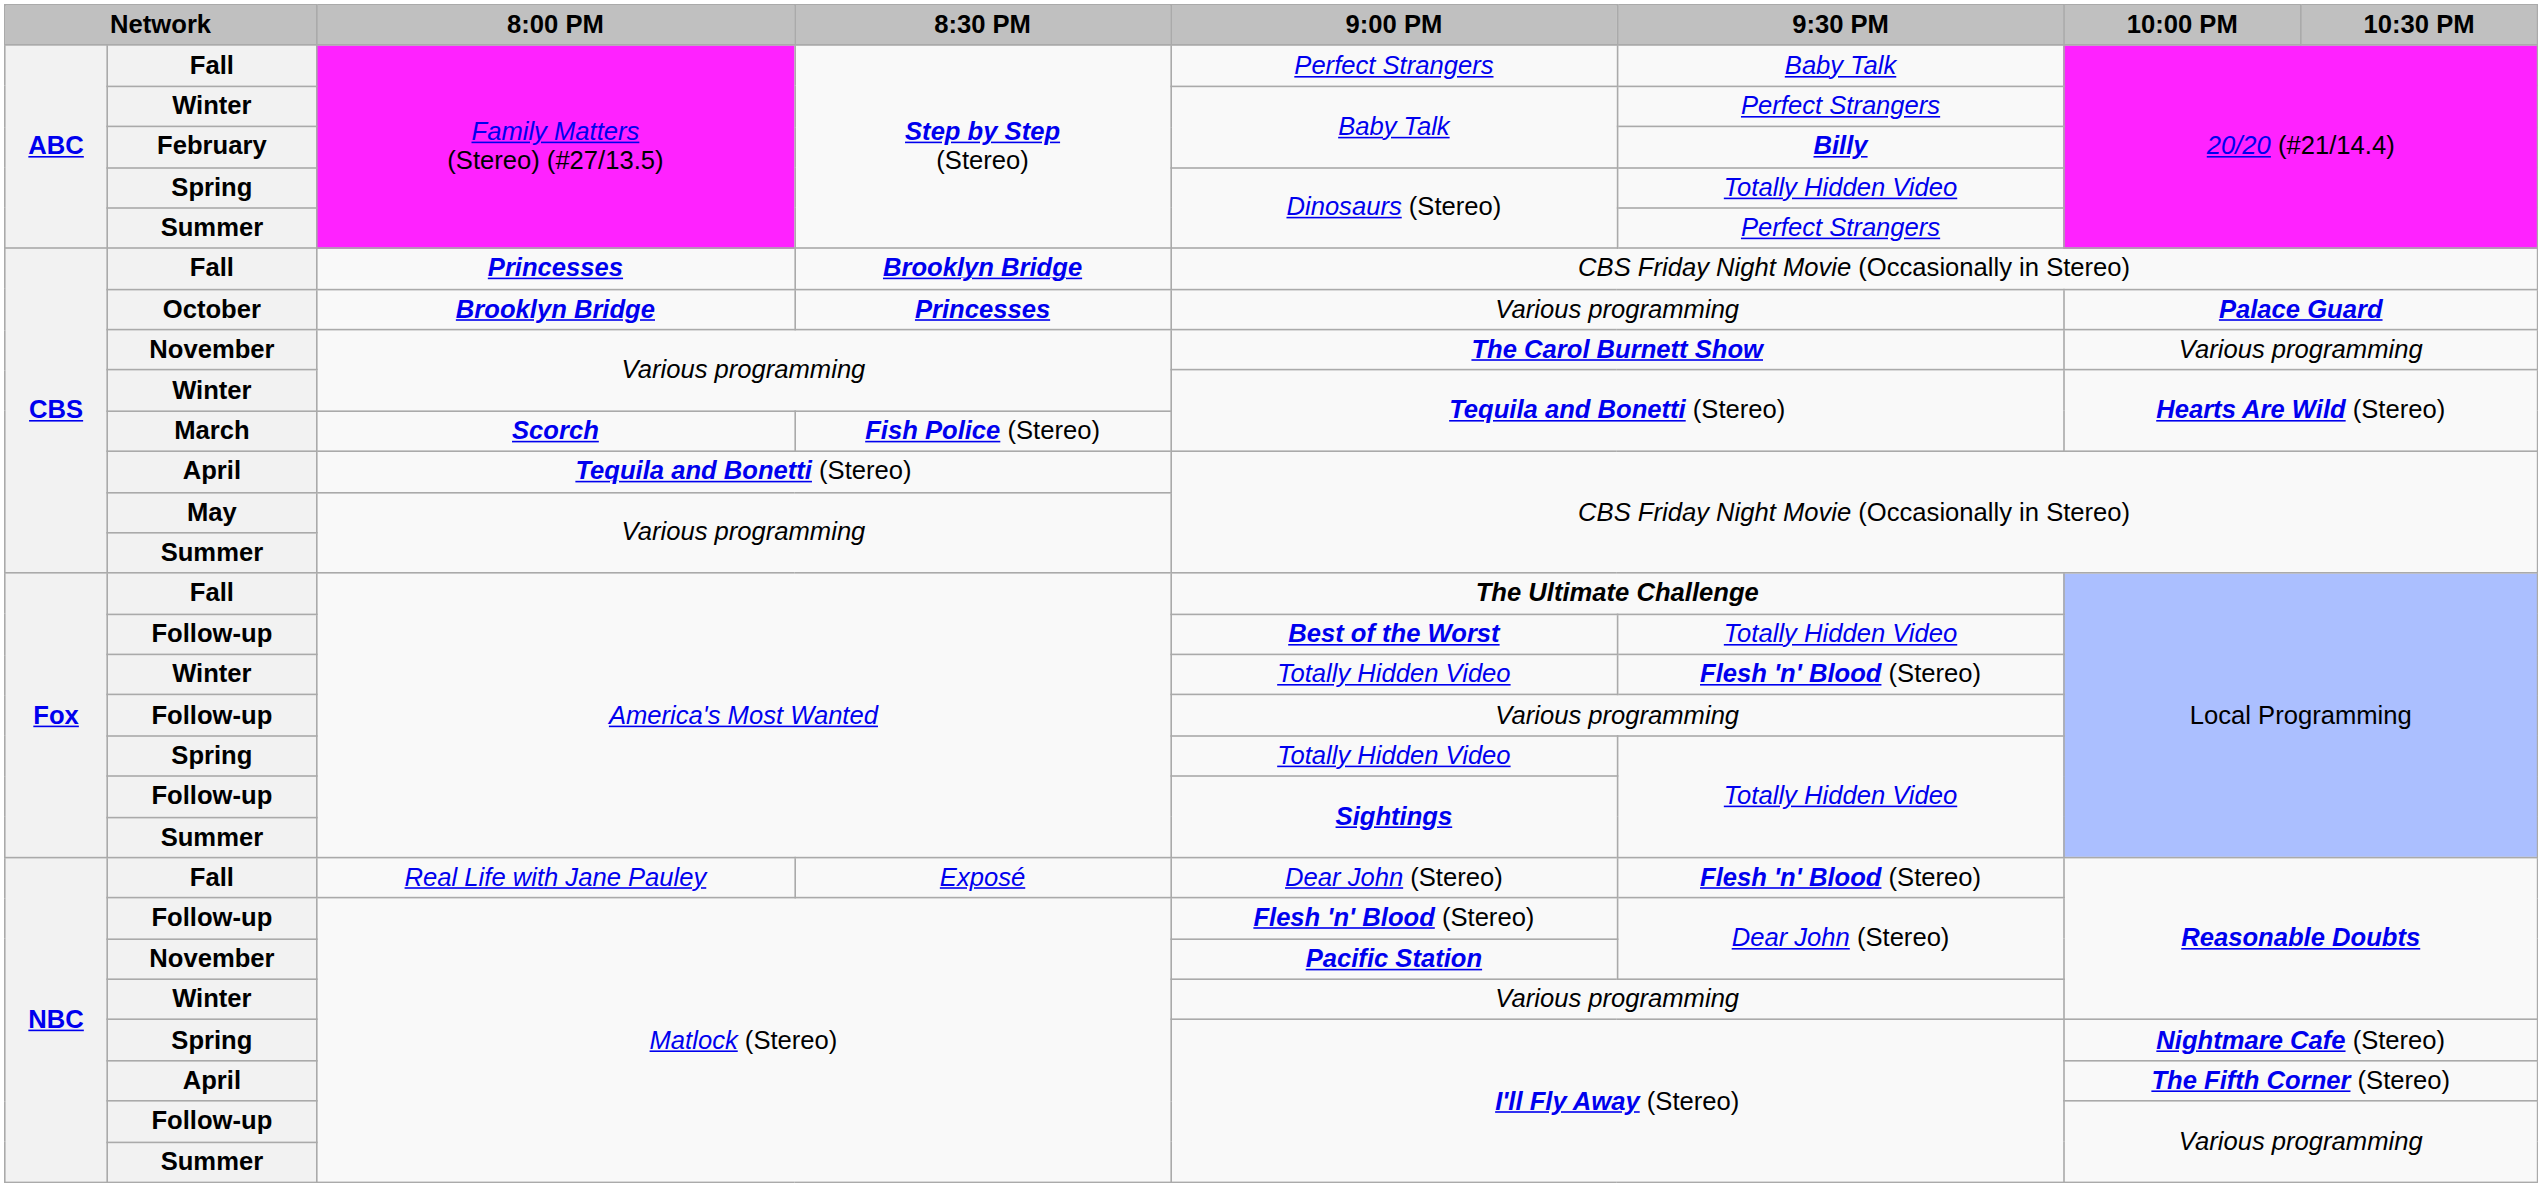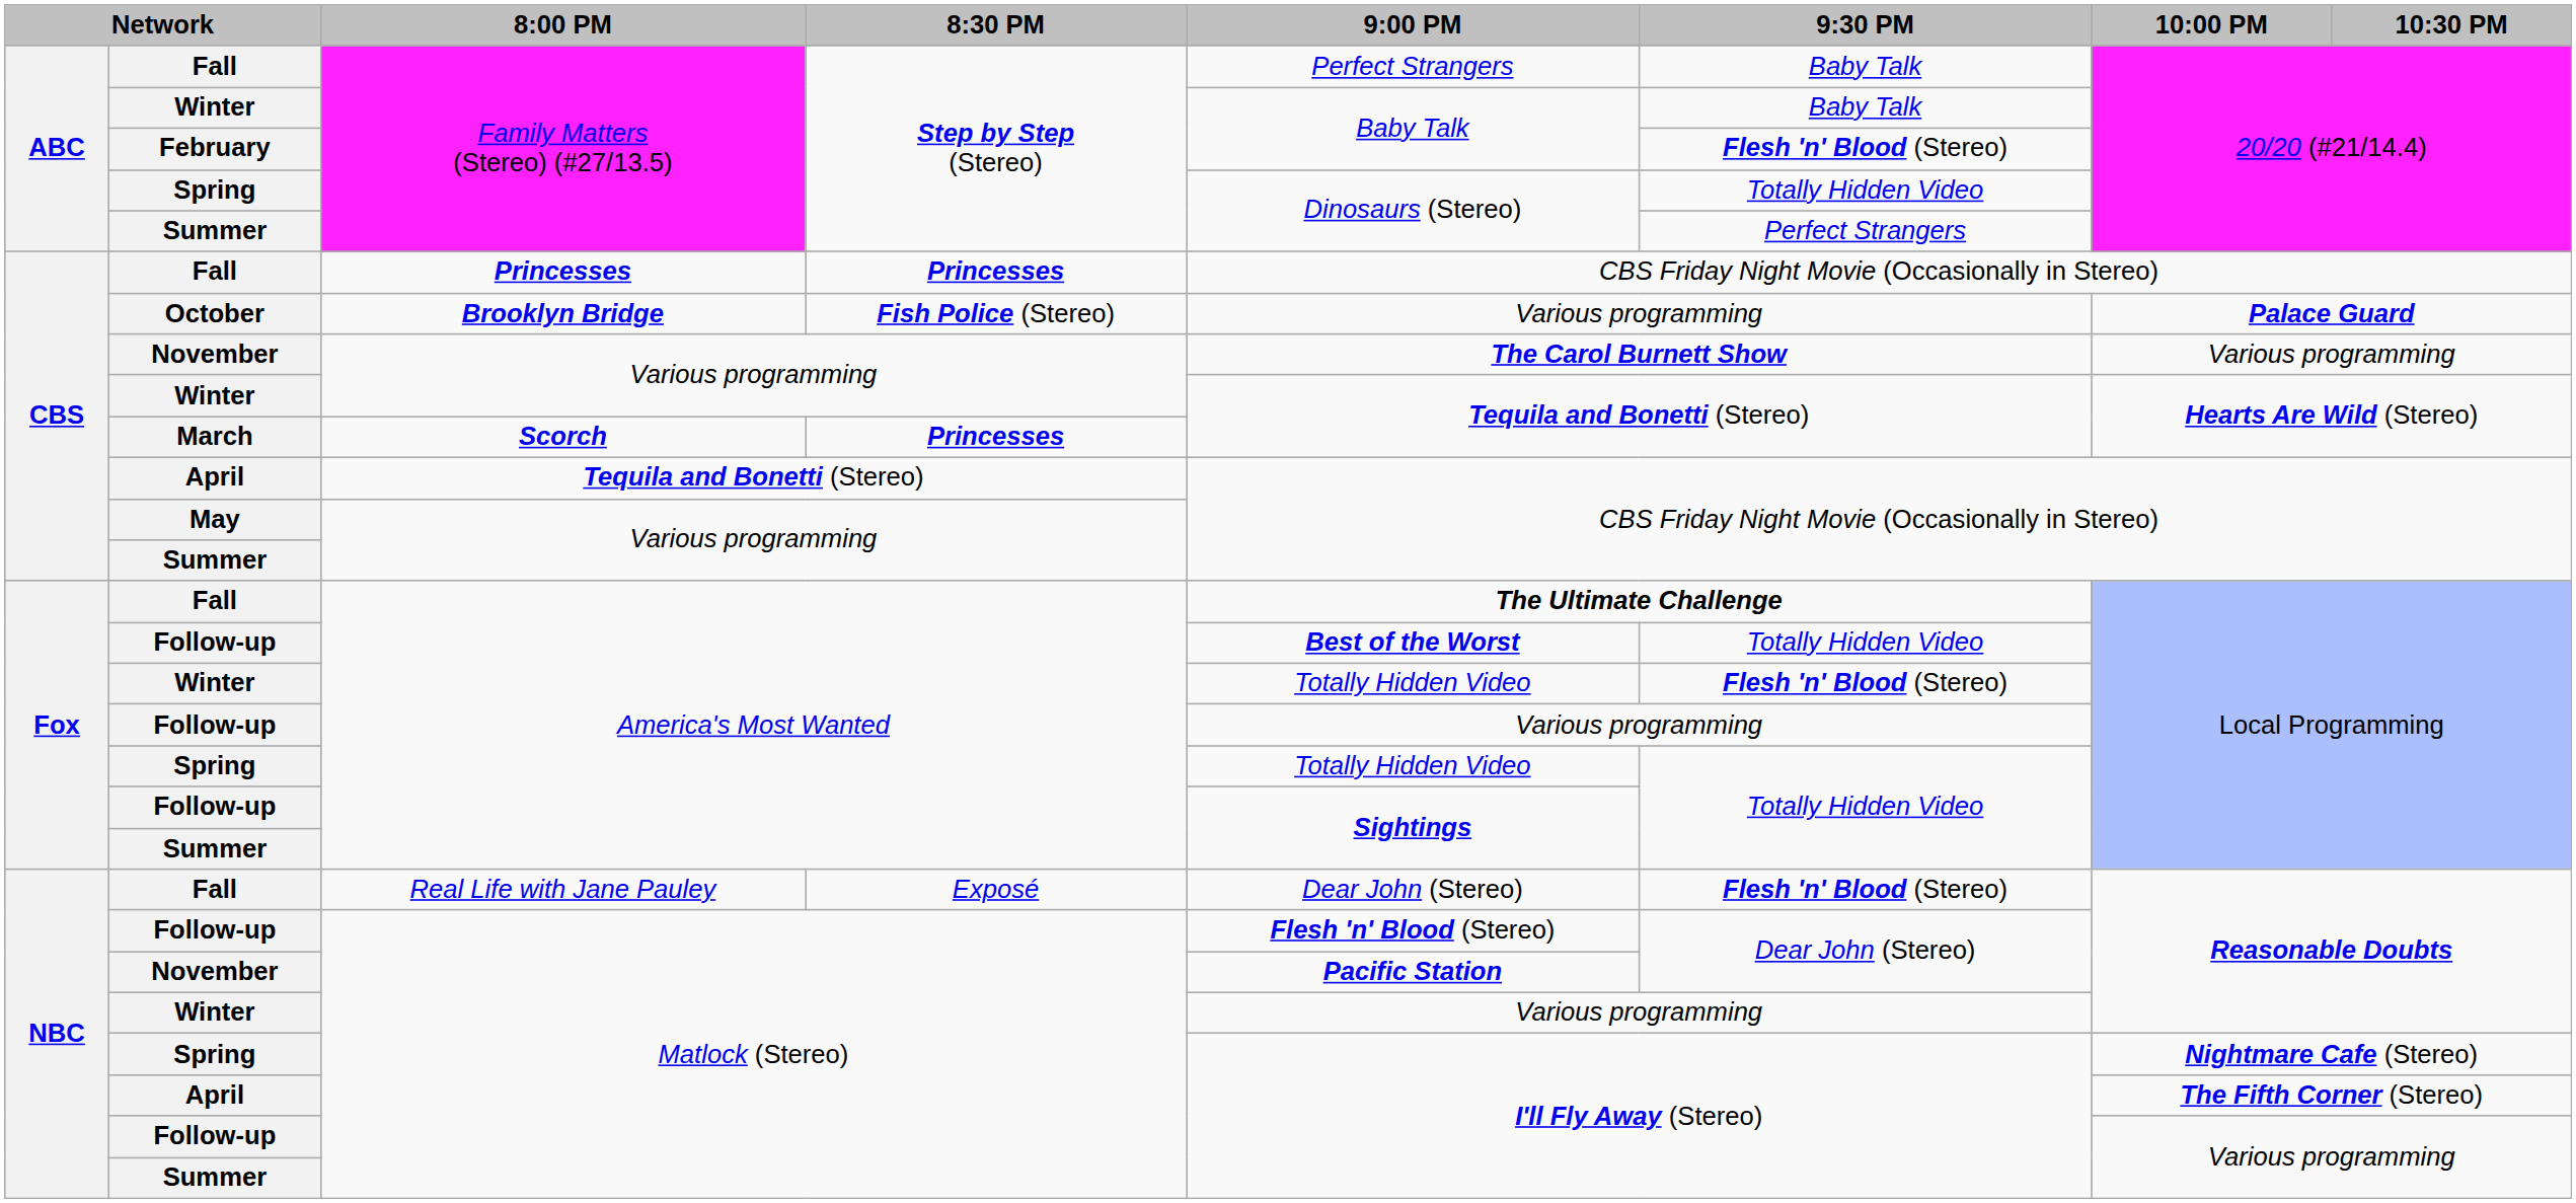Winter / Family Matters (Stereo) (#27/13.5) | 9:30 PM: Perfect Strangers -> Baby Talk
February | 9:30 PM: Billy -> Flesh 'n' Blood (Stereo)
Fall / Princesses | 8:30 PM: Brooklyn Bridge -> Princesses
October | 8:30 PM: Princesses -> Fish Police (Stereo)
March | 8:30 PM: Fish Police (Stereo) -> Princesses
